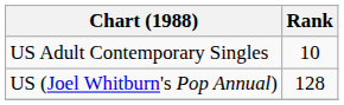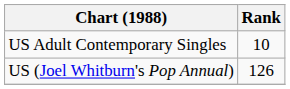US (Joel Whitburn's Pop Annual) | Rank: 128 -> 126
